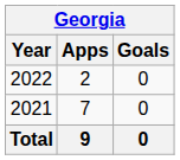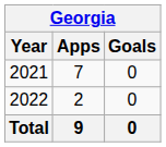rows swapped: 2021 <-> 2022
